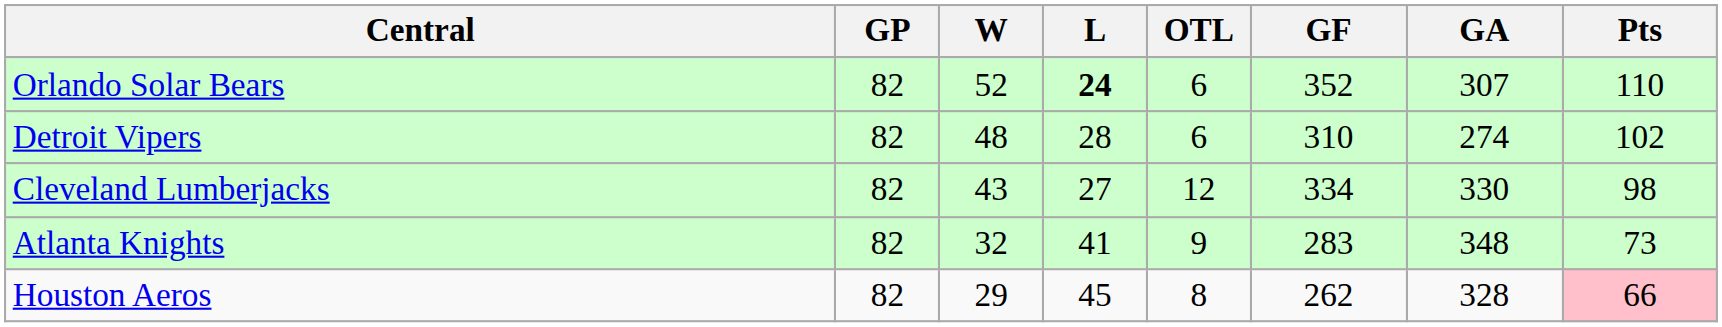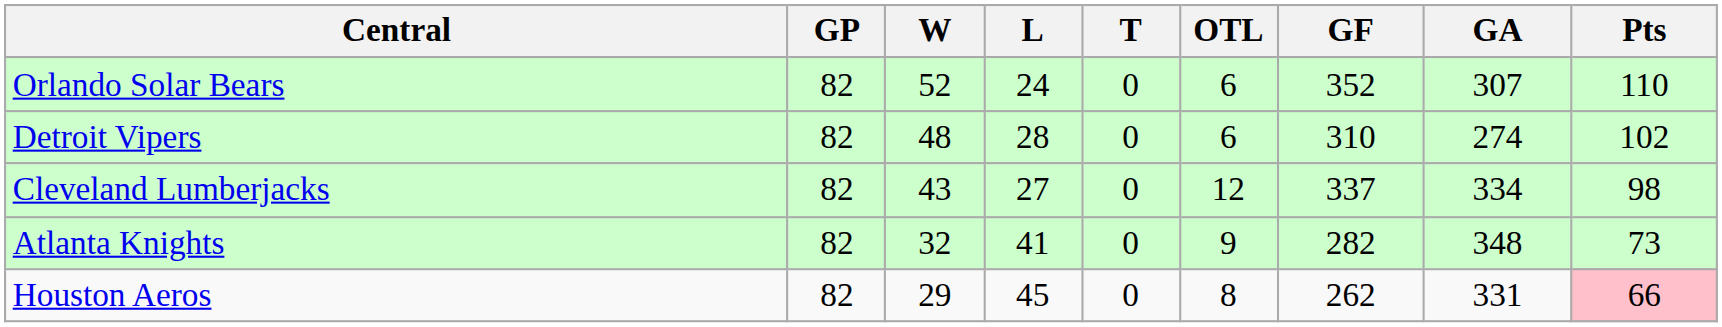+ column: T | 0 | 0 | 0 | 0 | 0
Orlando Solar Bears | L: bold -> normal
Cleveland Lumberjacks | GF: 334 -> 337
Cleveland Lumberjacks | GA: 330 -> 334
Atlanta Knights | GF: 283 -> 282
Houston Aeros | GA: 328 -> 331
